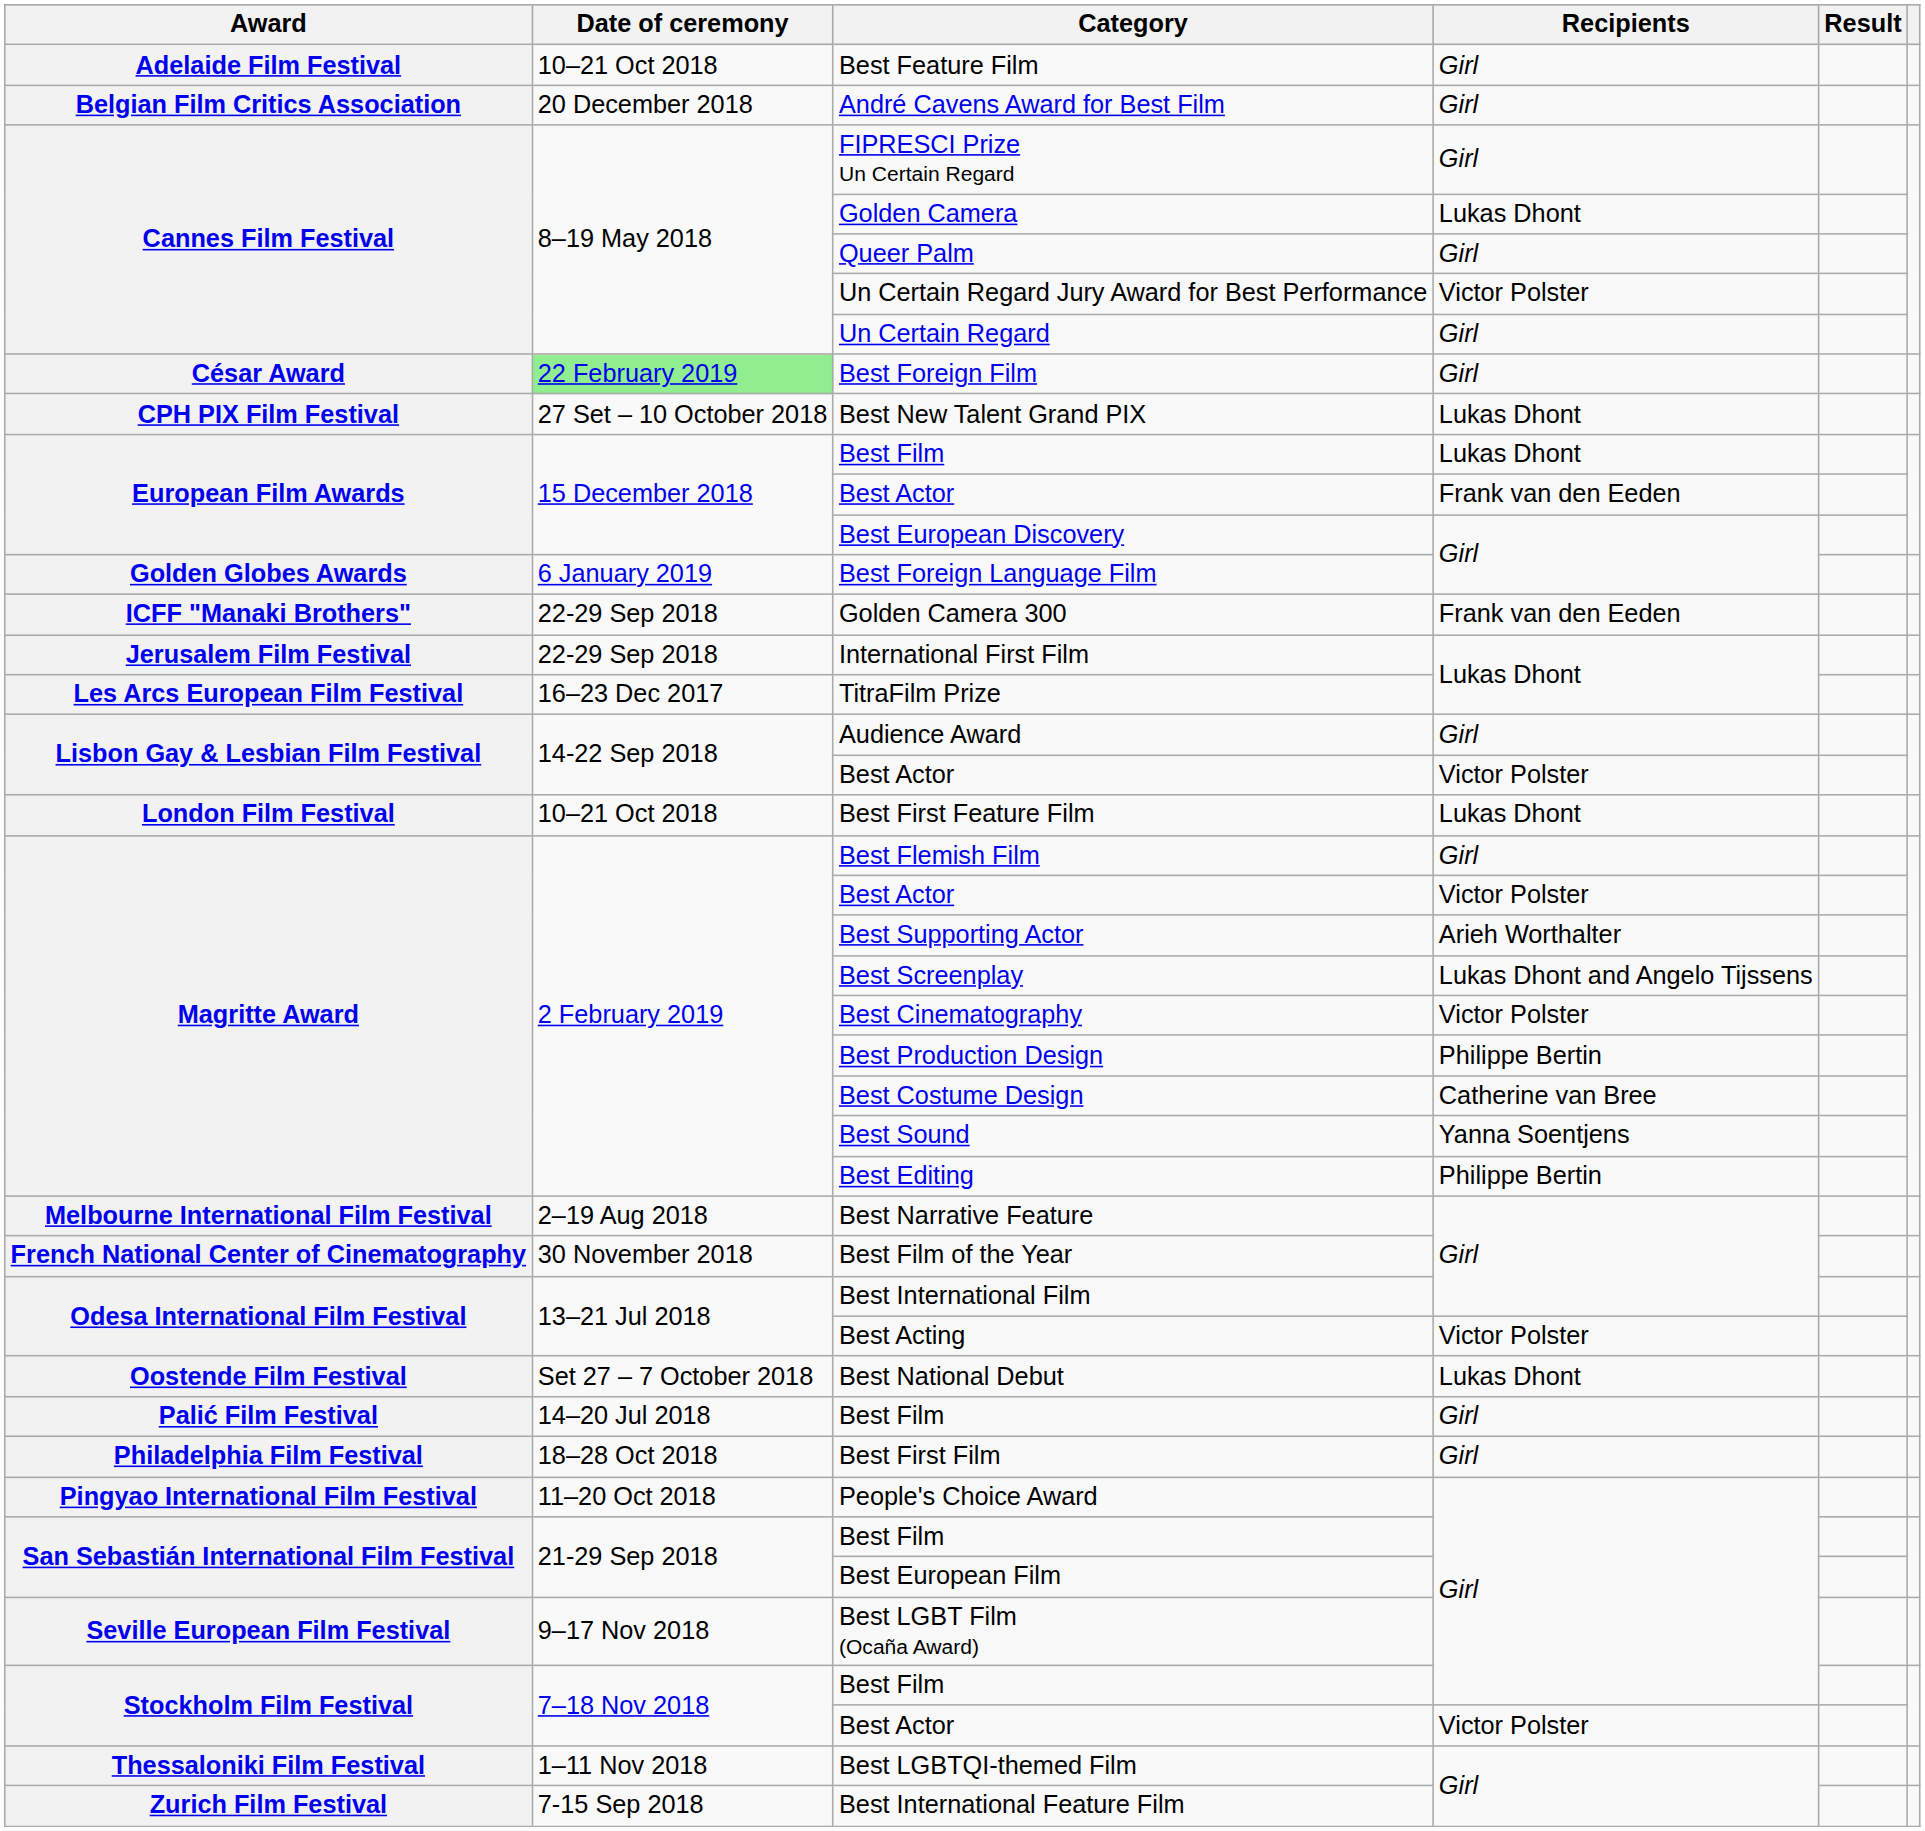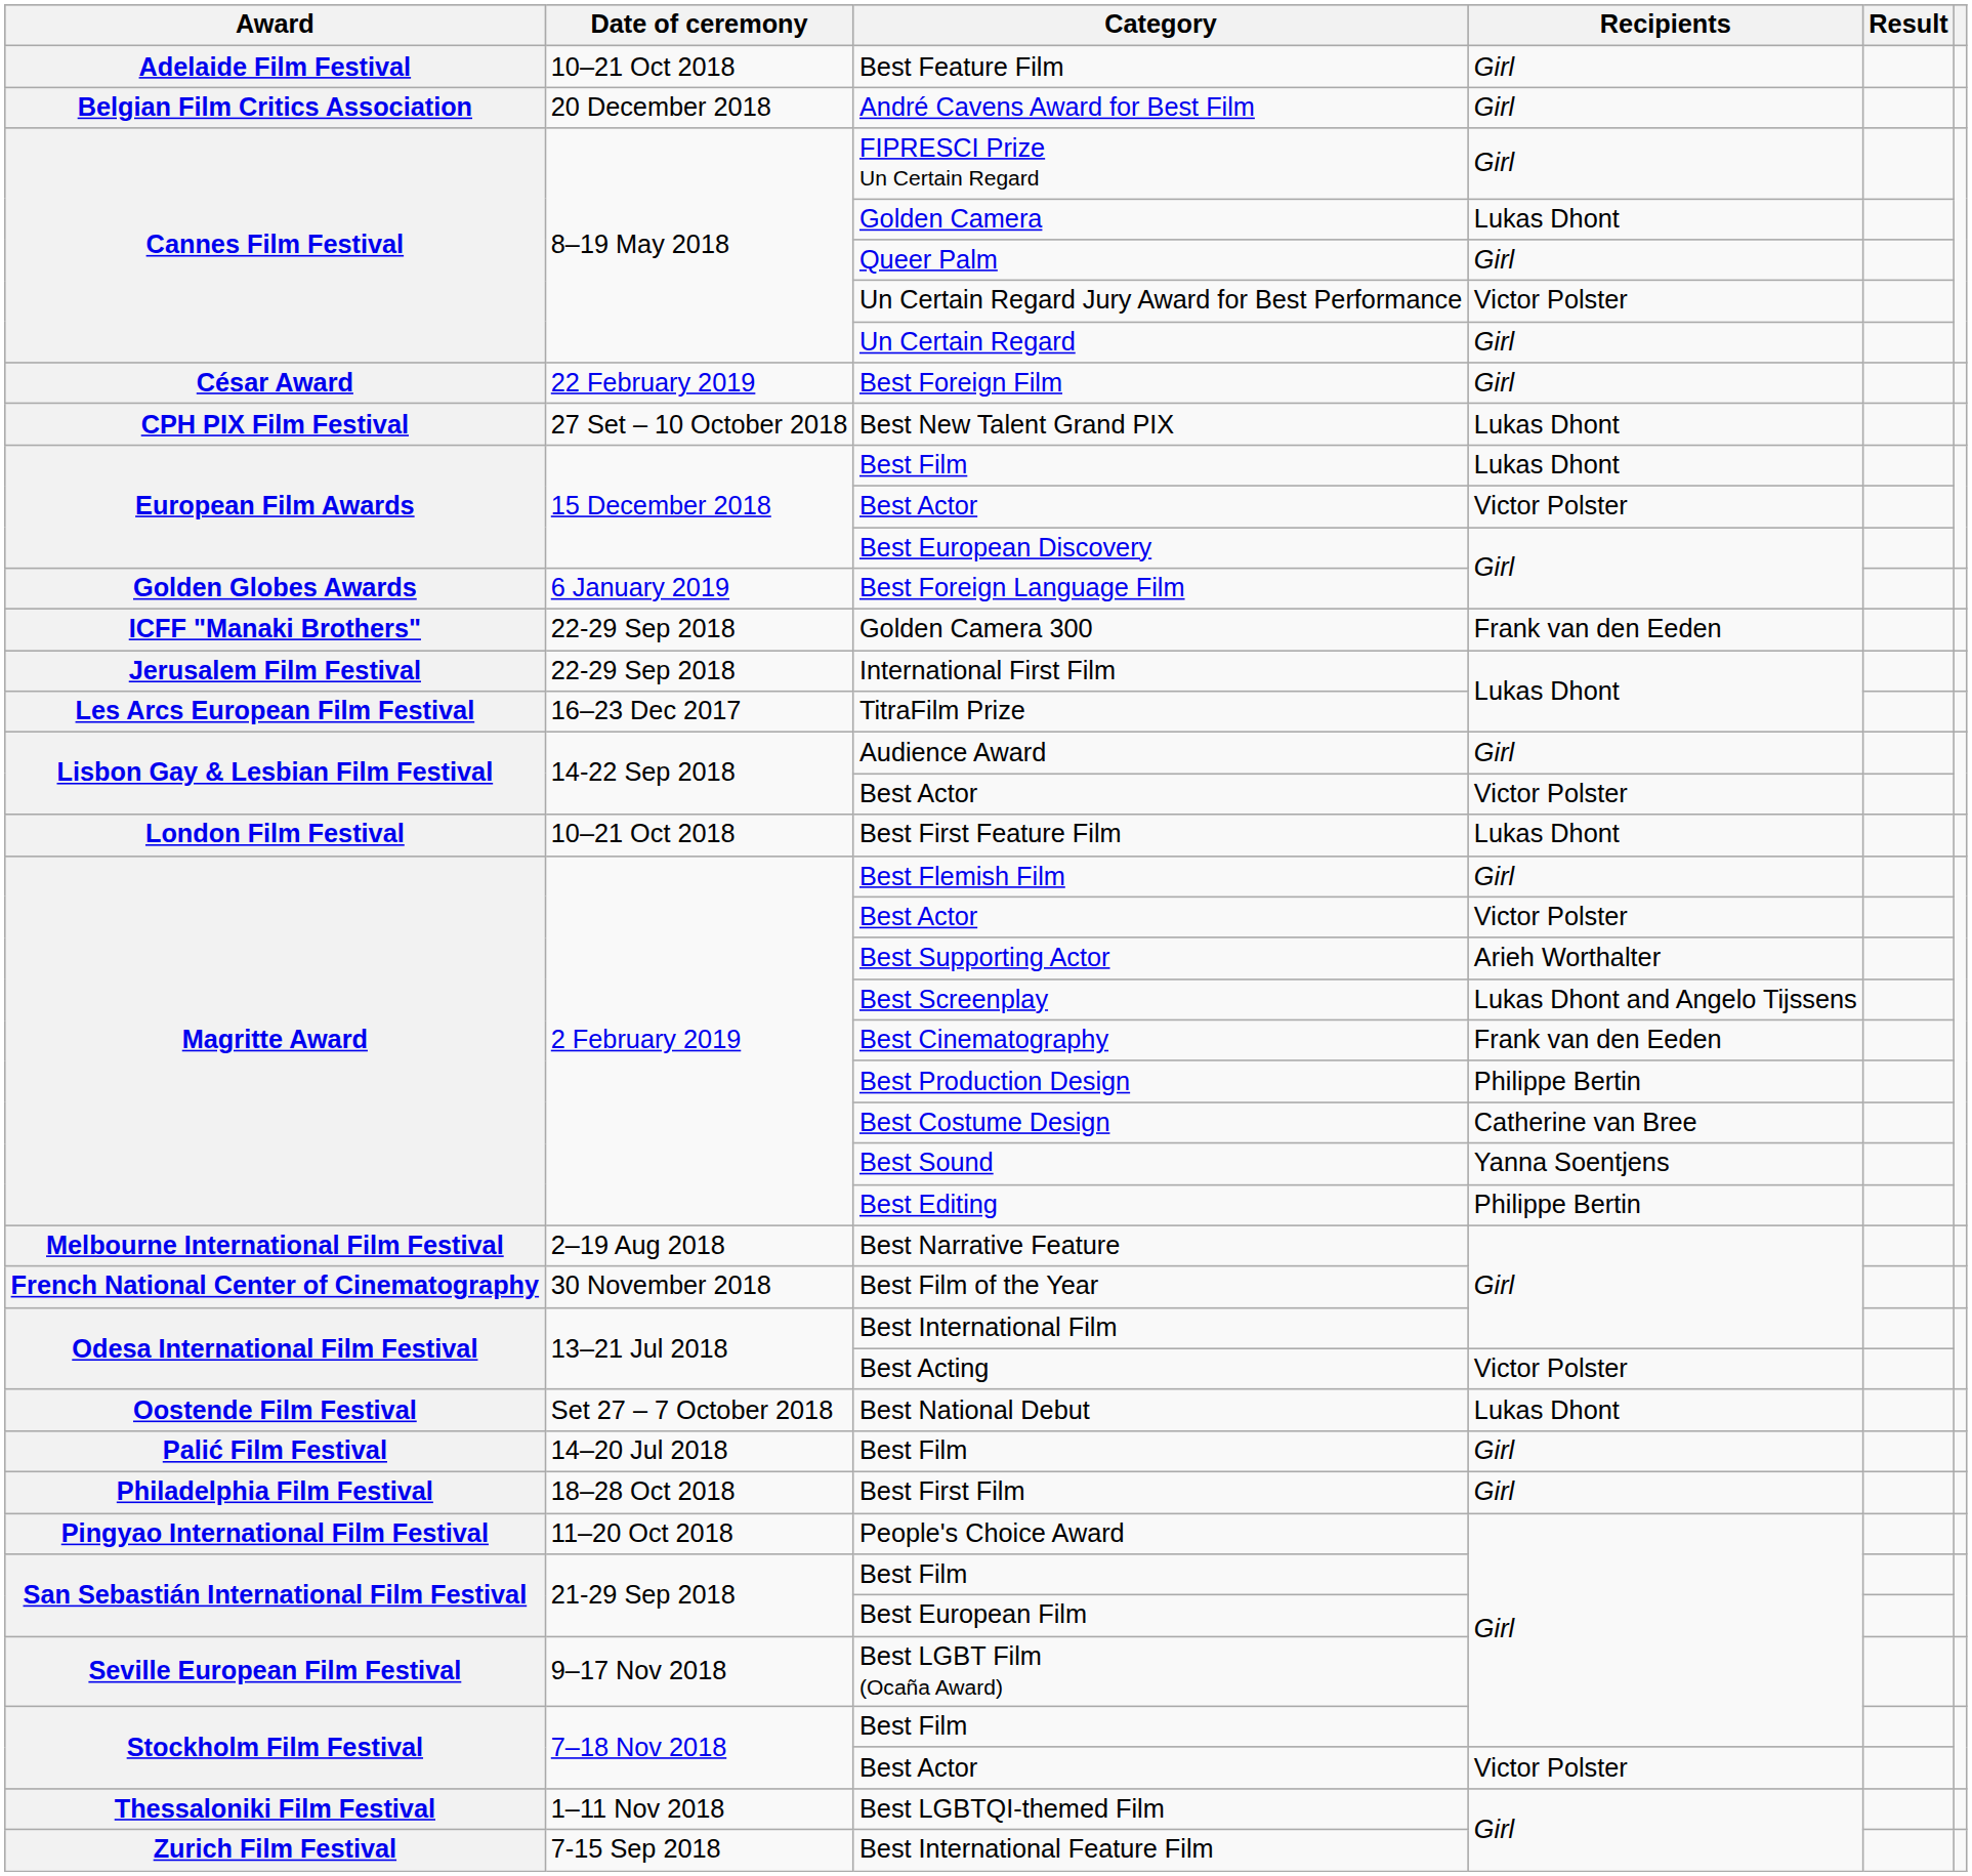Best Foreign Film | Date of ceremony: lightgreen background -> no background
European Film Awards / Best Actor | Recipients: Frank van den Eeden -> Victor Polster
Best Cinematography | Recipients: Victor Polster -> Frank van den Eeden
